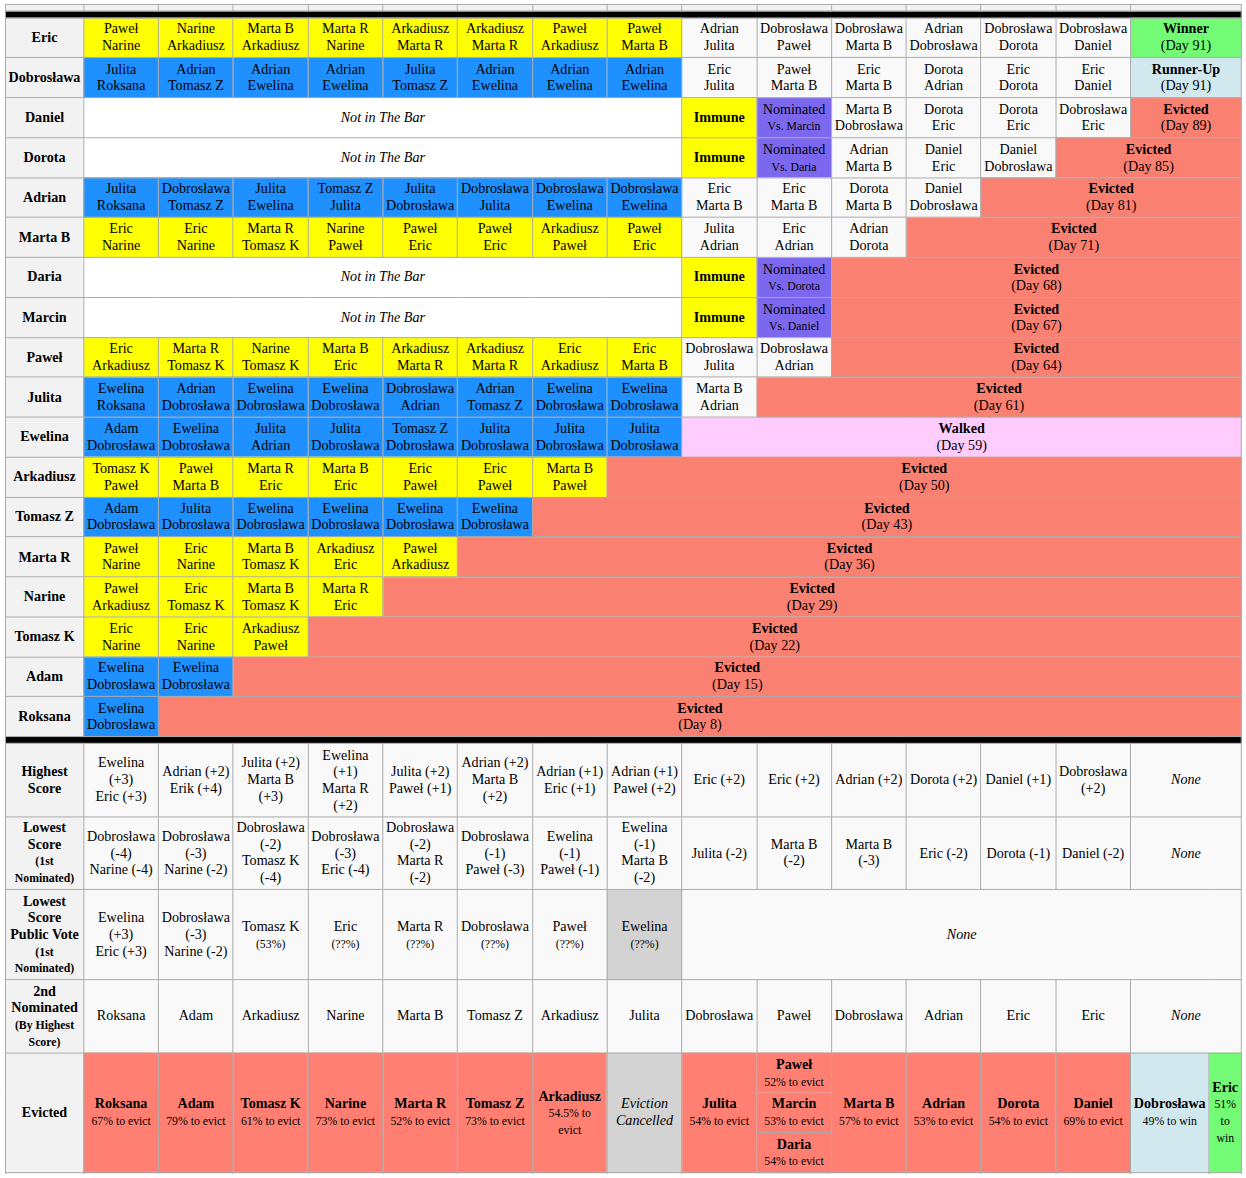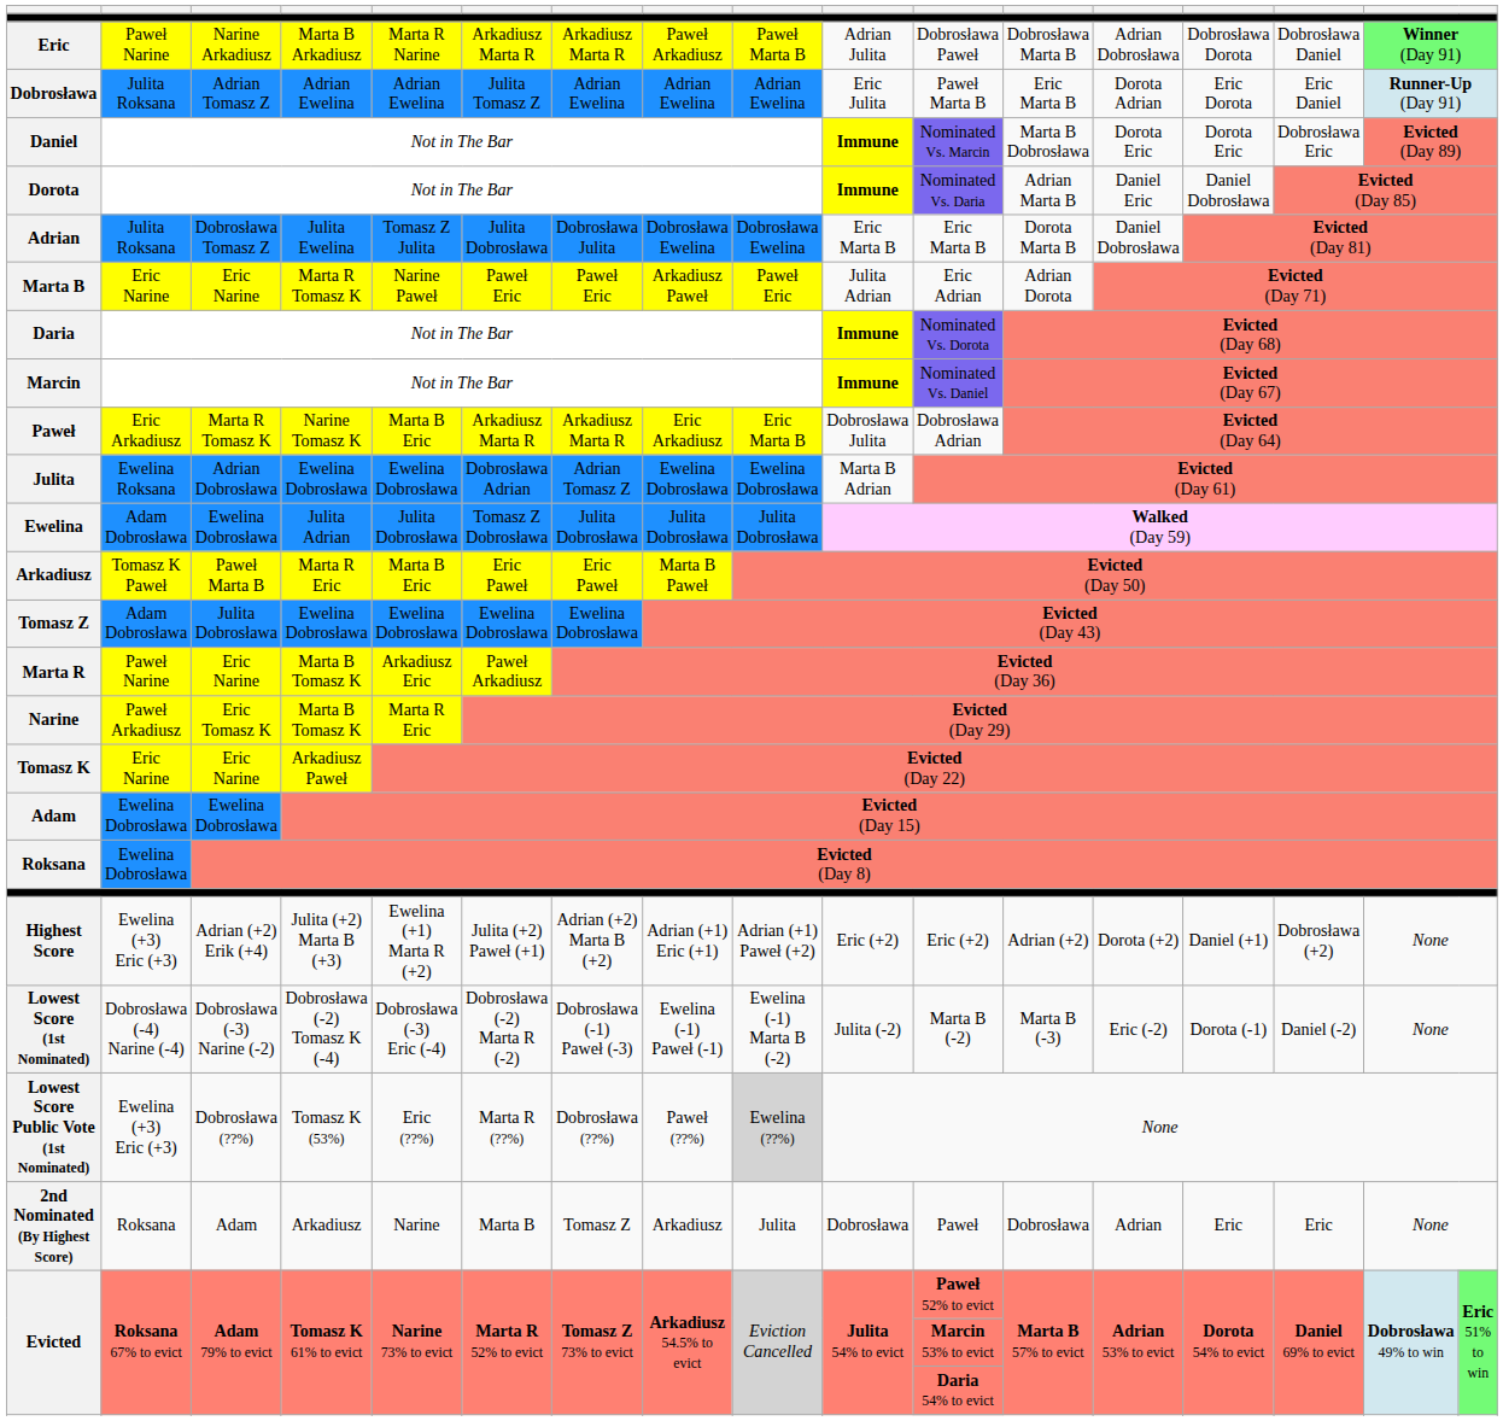Lowest Score Public Vote (1st Nominated) | column 3: Dobrosława (-3) Narine (-2) -> Dobrosława (??%)
